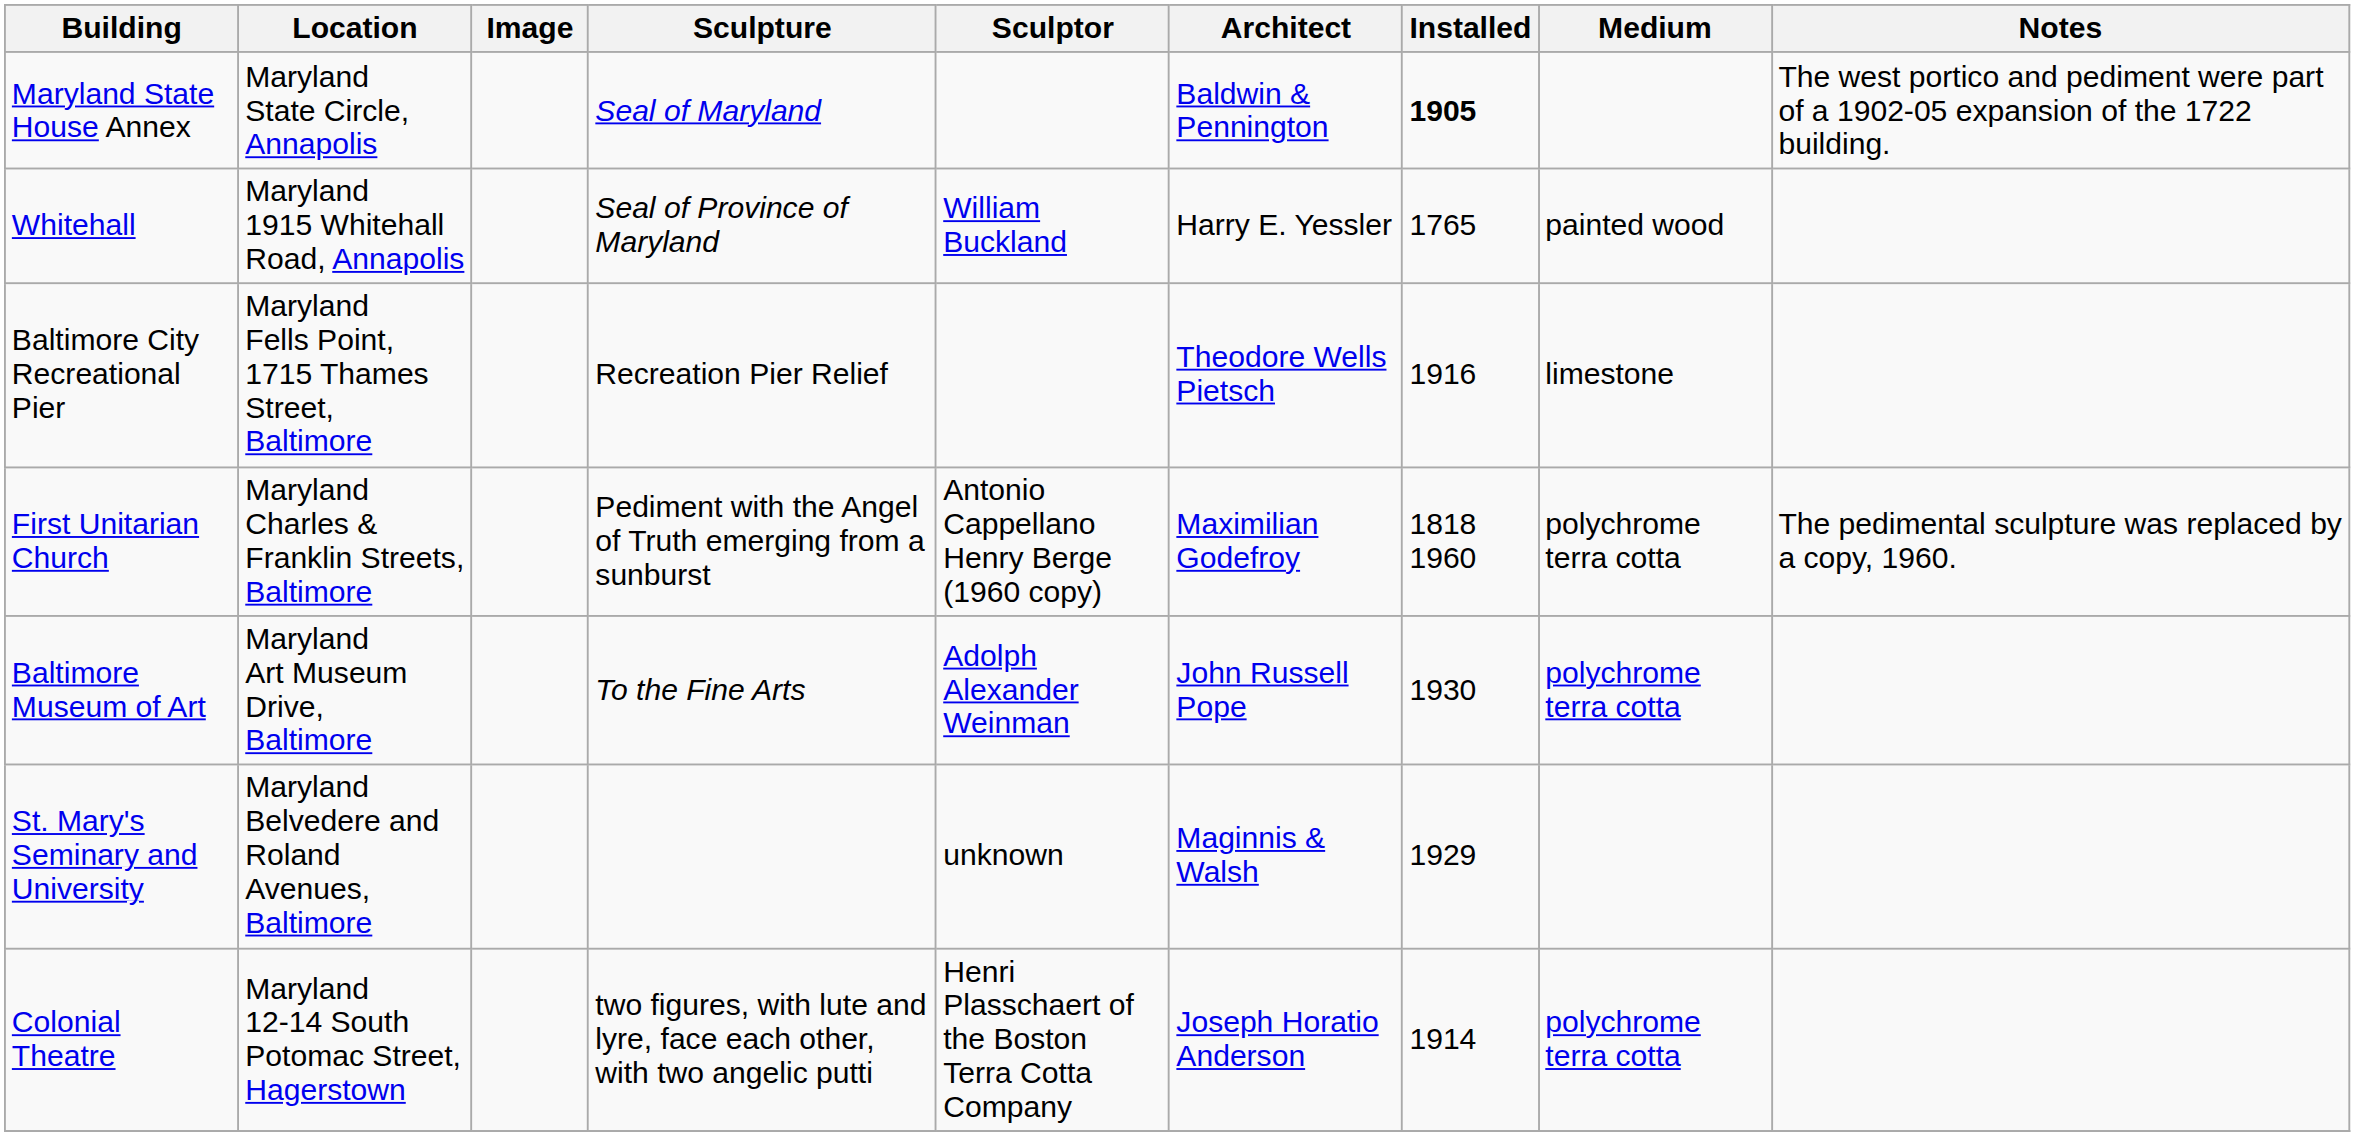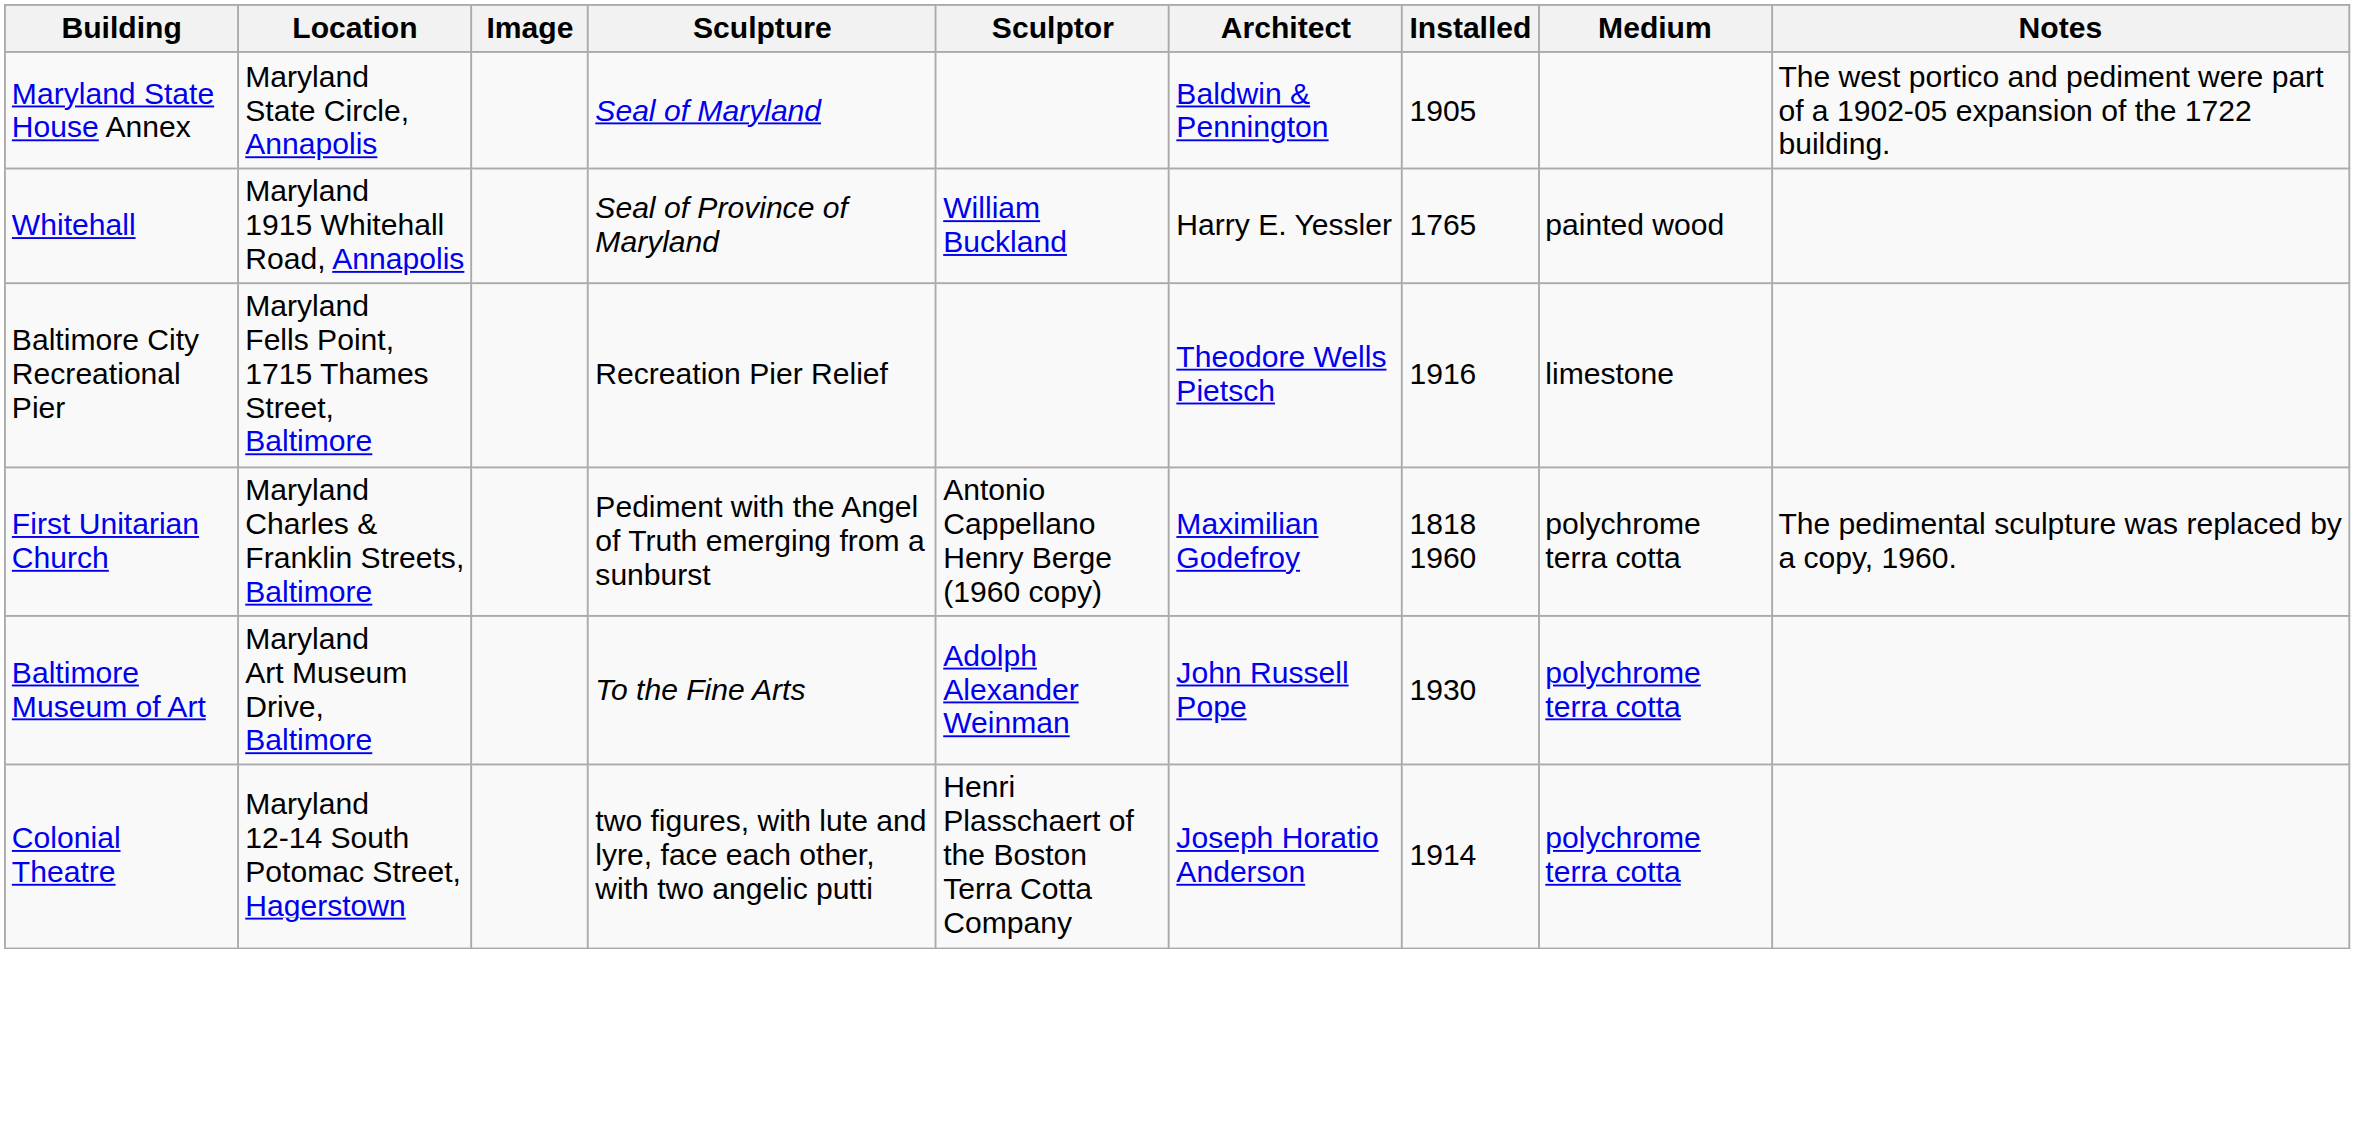Maryland State House Annex | Installed: bold -> normal
- row: St. Mary's Seminary and University | Maryland Belvedere and Roland Avenues, Baltimore | unknown | Maginnis & Walsh | 1929
